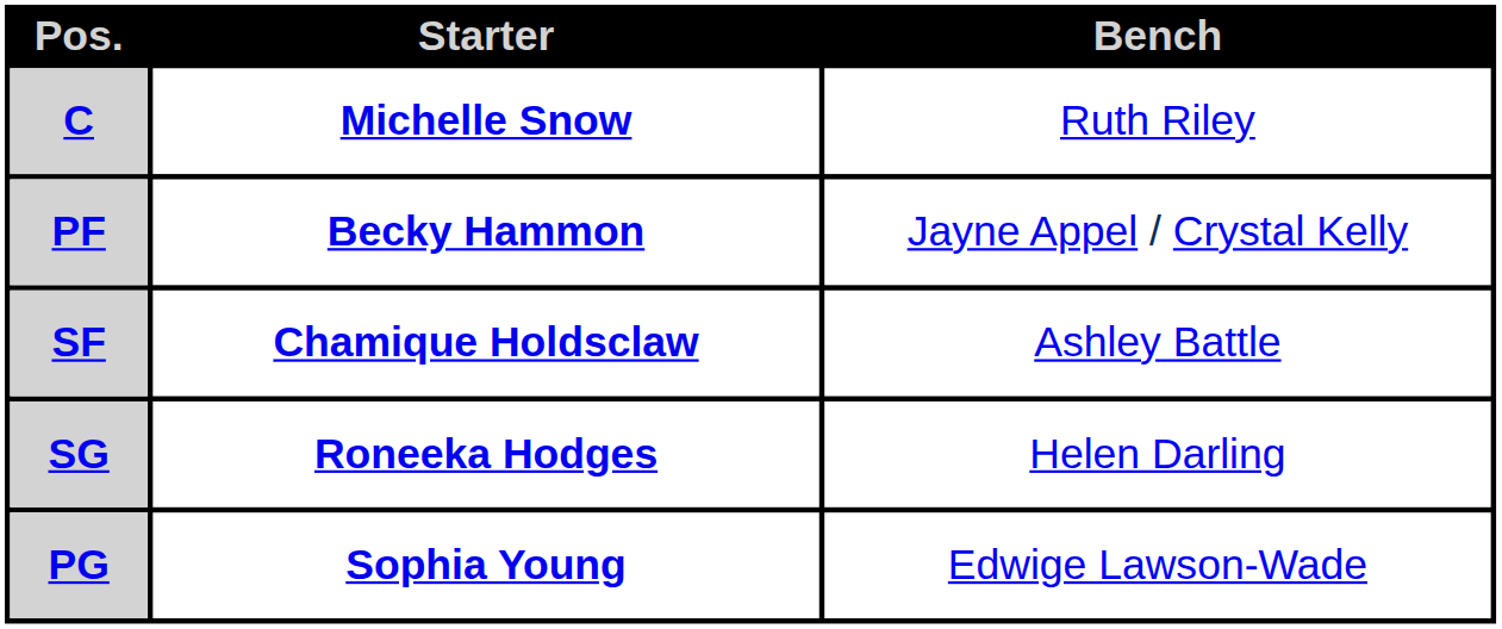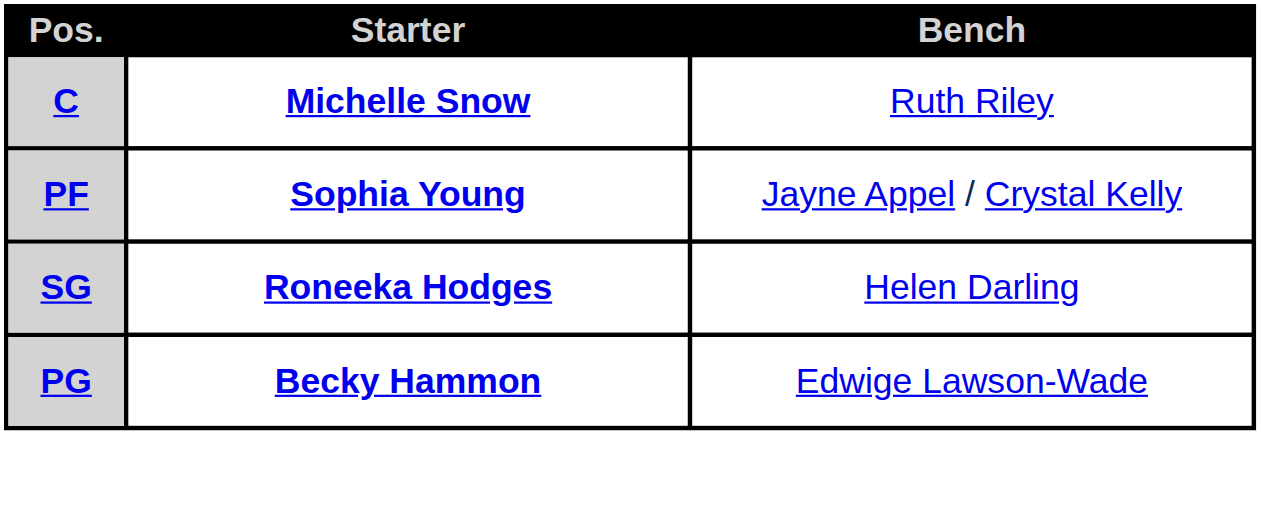PF | Starter: Becky Hammon -> Sophia Young
- row: SF | Chamique Holdsclaw | Ashley Battle
PG | Starter: Sophia Young -> Becky Hammon
